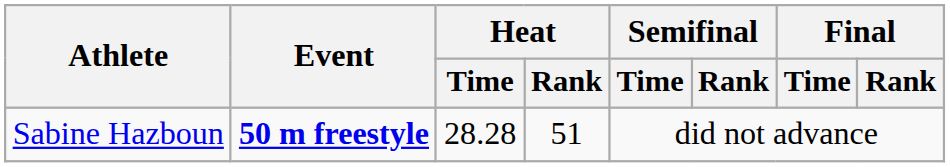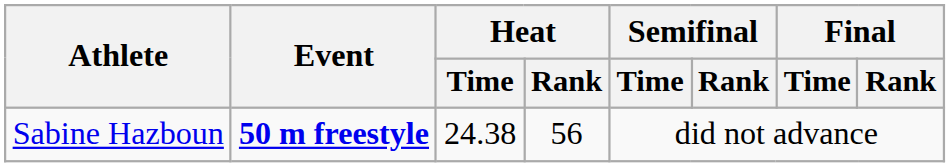Sabine Hazboun | Heat / Time: 28.28 -> 24.38
Sabine Hazboun | Heat / Rank: 51 -> 56
